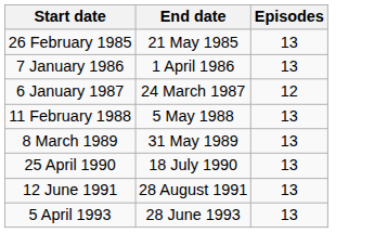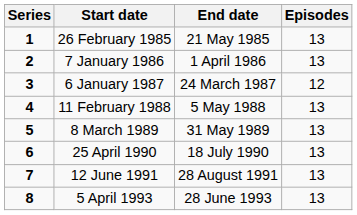+ column: Series | 1 | 2 | 3 | 4 | 5 | 6 | 7 | 8
